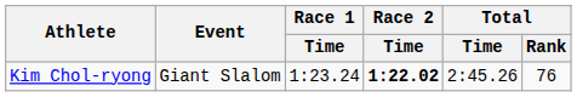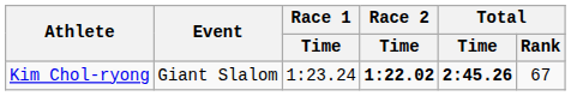Kim Chol-ryong | Total / Time: normal -> bold
Kim Chol-ryong | Total / Rank: 76 -> 67
